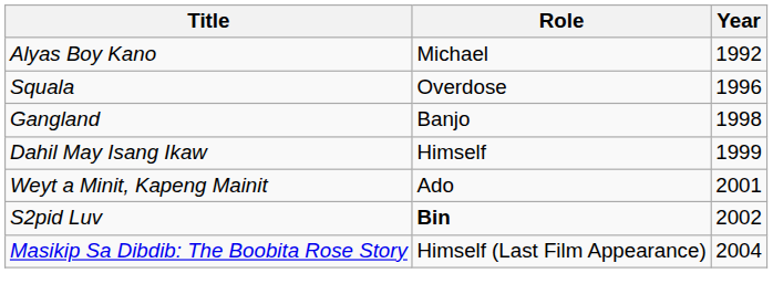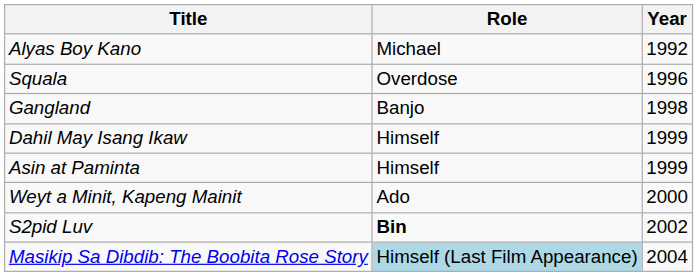+ row: Asin at Paminta | Himself | 1999
Weyt a Minit, Kapeng Mainit | Year: 2001 -> 2000
Masikip Sa Dibdib: The Boobita Rose Story | Role: no background -> lightblue background
